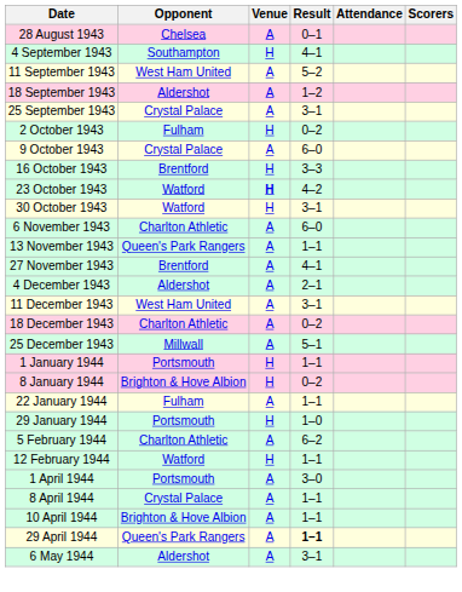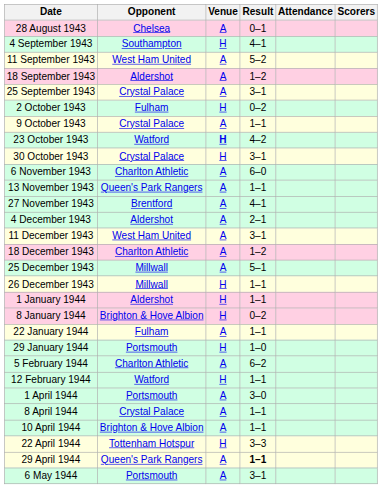9 October 1943 | Result: 6–0 -> 1–1
- row: 16 October 1943 | Brentford | H | 3–3
30 October 1943 | Opponent: Watford -> Crystal Palace
18 December 1943 | Result: 0–2 -> 1–2
+ row: 26 December 1943 | Millwall | H | 1–1
1 January 1944 | Opponent: Portsmouth -> Aldershot
+ row: 22 April 1944 | Tottenham Hotspur | H | 3–3
6 May 1944 | Opponent: Aldershot -> Portsmouth
